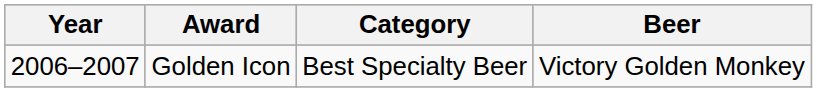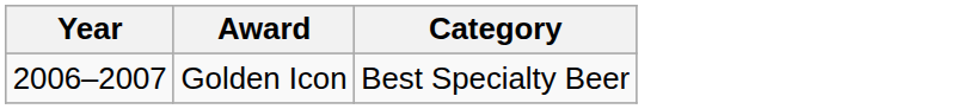- column: Beer | Victory Golden Monkey
